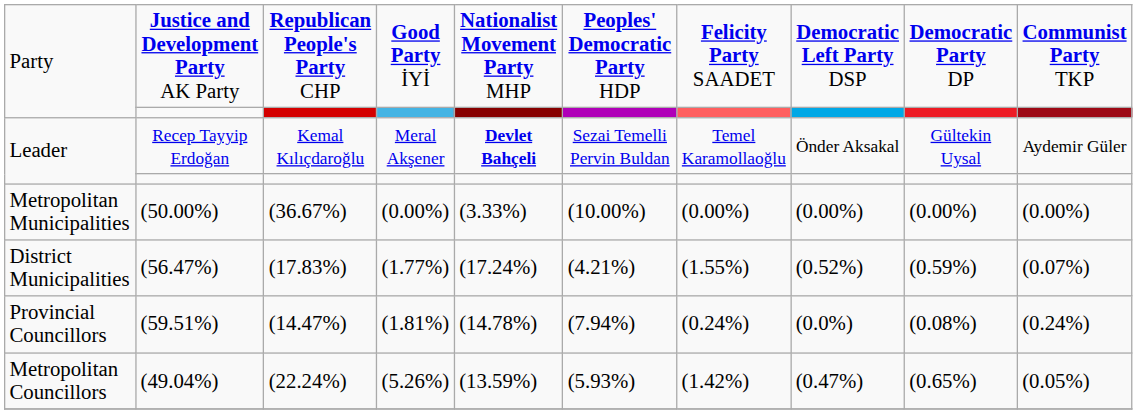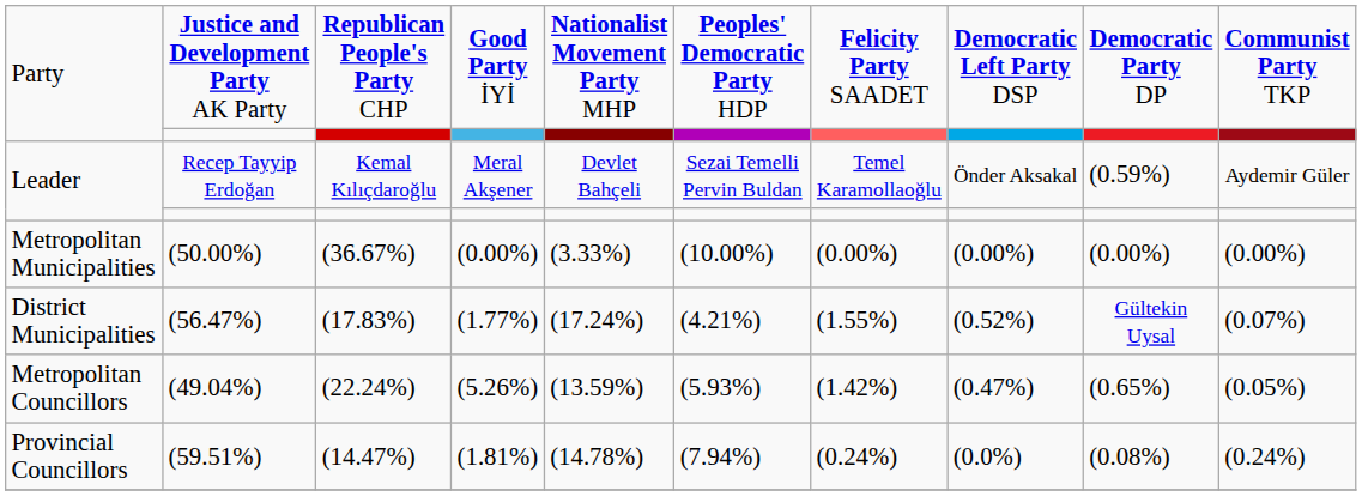Leader / Recep Tayyip Erdoğan | column 5: bold -> normal
Leader / Recep Tayyip Erdoğan | column 9: Gültekin Uysal -> (0.59%)
District Municipalities | column 9: (0.59%) -> Gültekin Uysal
rows swapped: Metropolitan Councillors <-> Provincial Councillors
